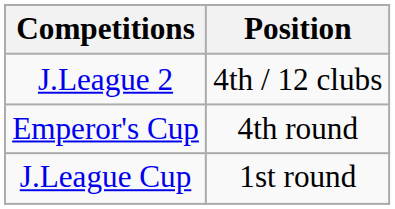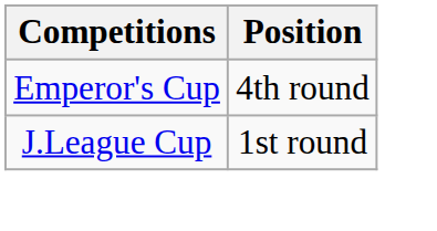- row: J.League 2 | 4th / 12 clubs
